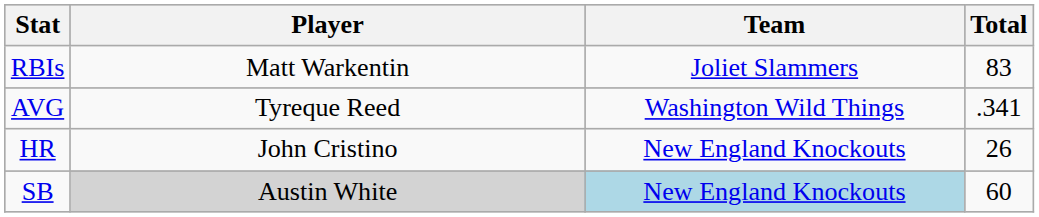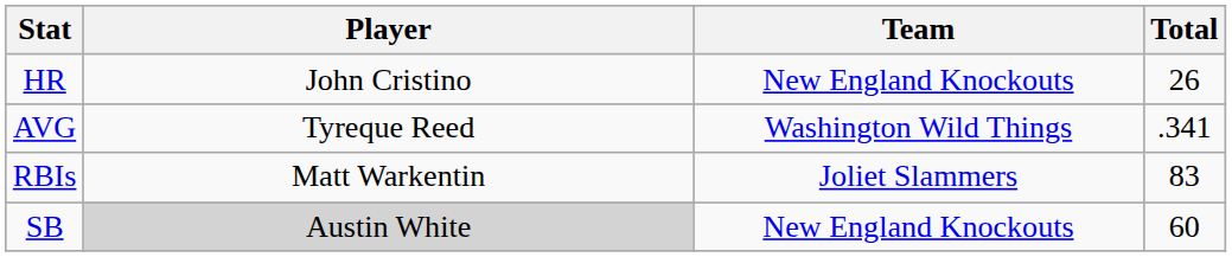rows swapped: HR <-> RBIs
SB | Team: lightblue background -> no background
